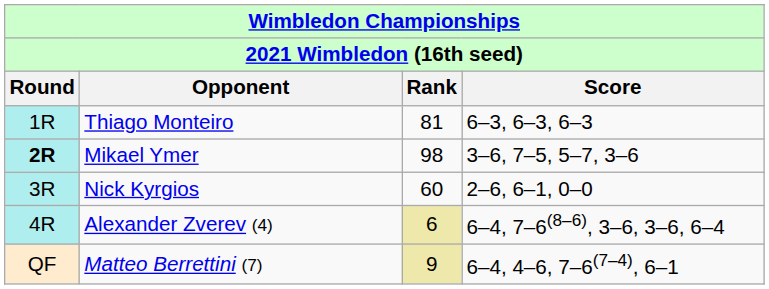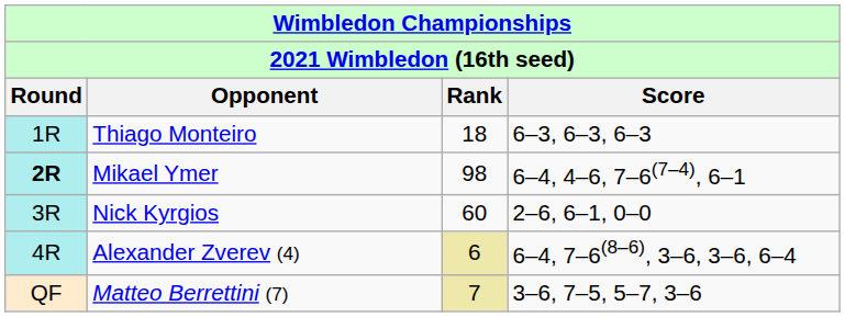Thiago Monteiro | Rank: 81 -> 18
Mikael Ymer | Score: 3–6, 7–5, 5–7, 3–6 -> 6–4, 4–6, 7–6(7–4), 6–1
Matteo Berrettini (7) | Rank: 9 -> 7
Matteo Berrettini (7) | Score: 6–4, 4–6, 7–6(7–4), 6–1 -> 3–6, 7–5, 5–7, 3–6
